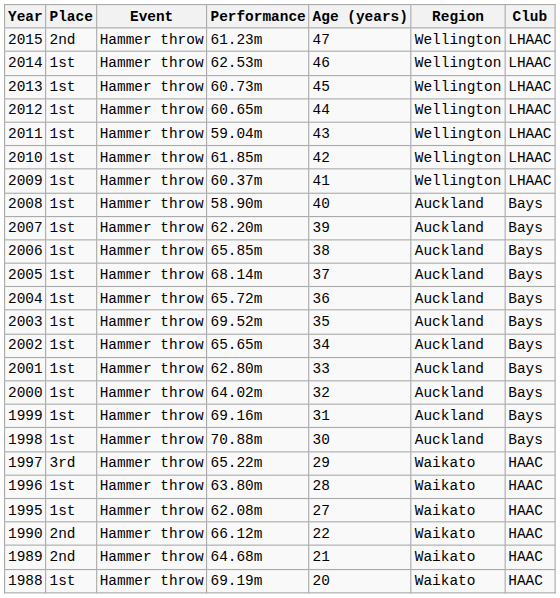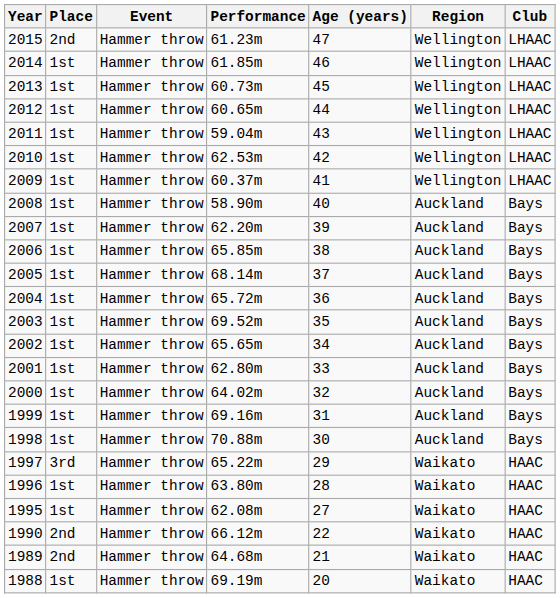2014 | Performance: 62.53m -> 61.85m
2010 | Performance: 61.85m -> 62.53m
